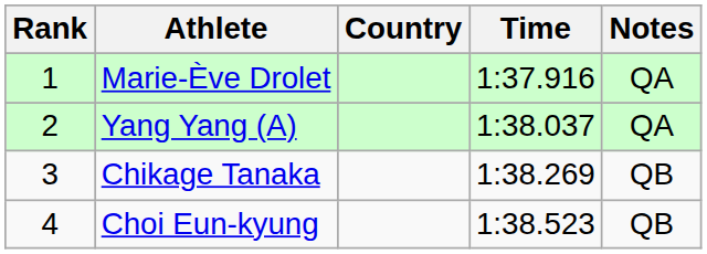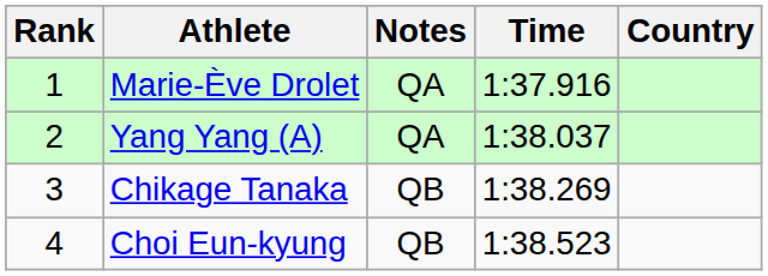columns swapped: Country <-> Notes
